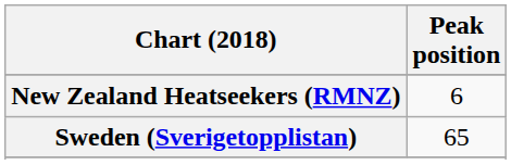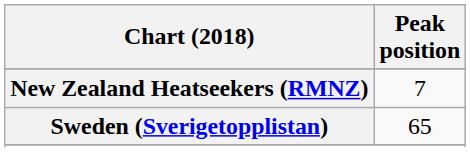New Zealand Heatseekers (RMNZ) | Peak position: 6 -> 7
